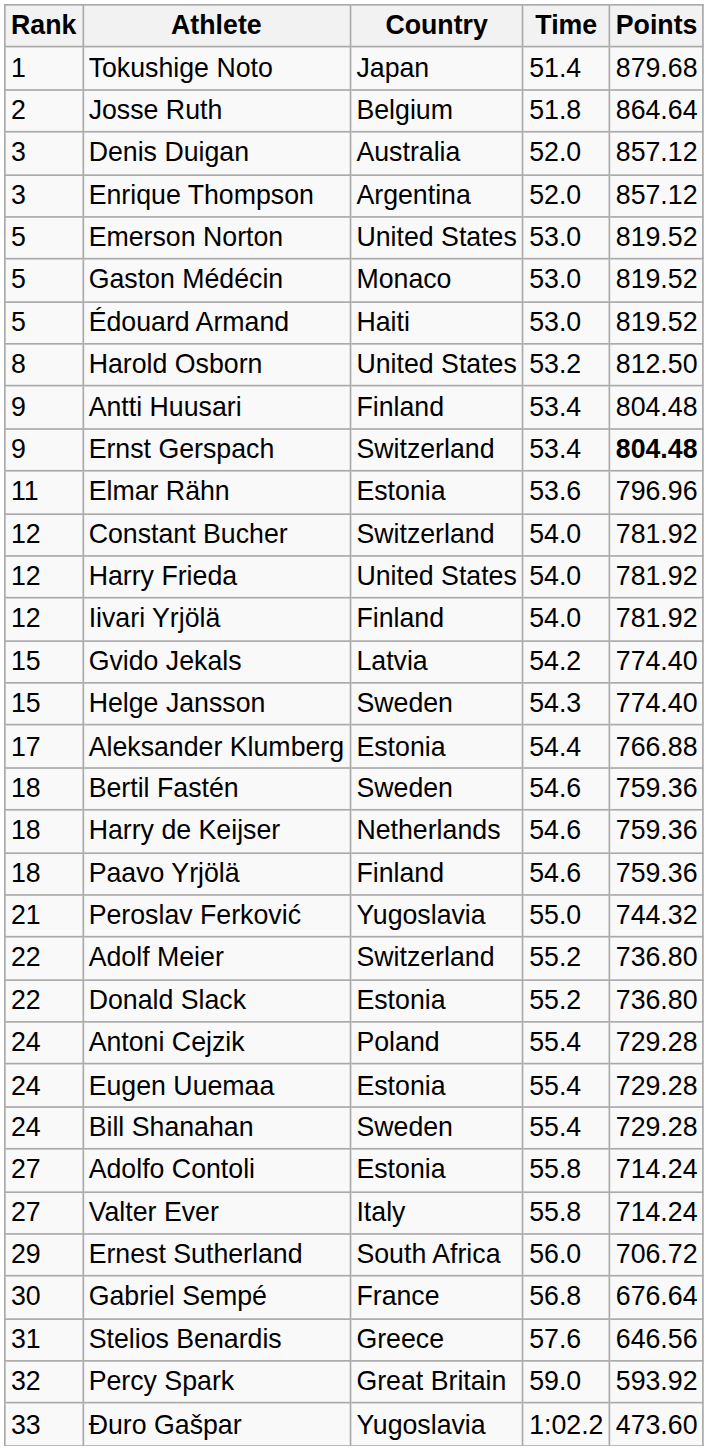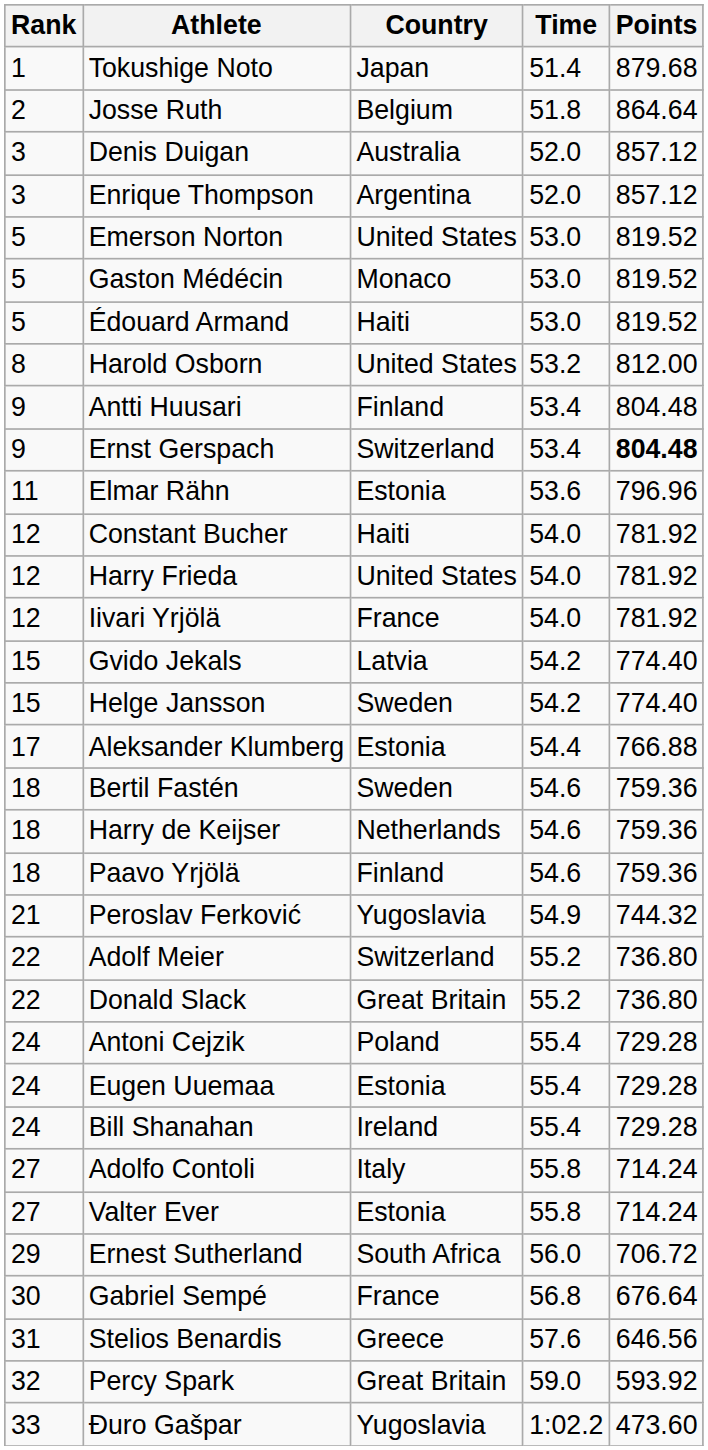Harold Osborn | Points: 812.50 -> 812.00
Constant Bucher | Country: Switzerland -> Haiti
Iivari Yrjölä | Country: Finland -> France
Helge Jansson | Time: 54.3 -> 54.2
Peroslav Ferković | Time: 55.0 -> 54.9
Donald Slack | Country: Estonia -> Great Britain
Bill Shanahan | Country: Sweden -> Ireland
Adolfo Contoli | Country: Estonia -> Italy
Valter Ever | Country: Italy -> Estonia
